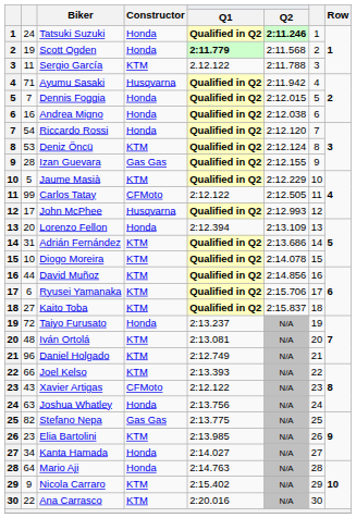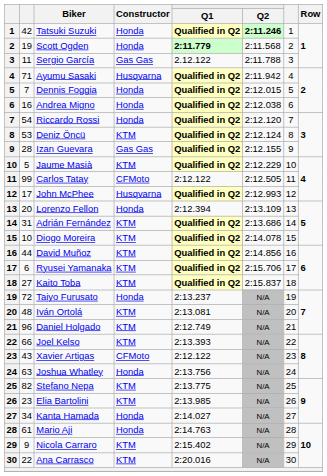Tatsuki Suzuki | column 2: 24 -> 42
Sergio García | Constructor: KTM -> Gas Gas
Stefano Nepa | Constructor: Gas Gas -> KTM
Mario Aji | column 2: 64 -> 61
